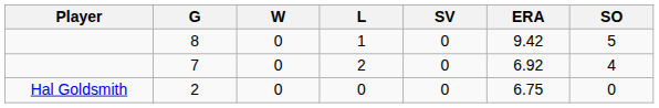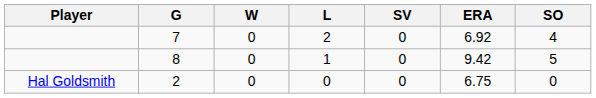rows swapped: 8 <-> 7
